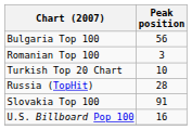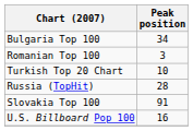Bulgaria Top 100 | Peak position: 56 -> 34
